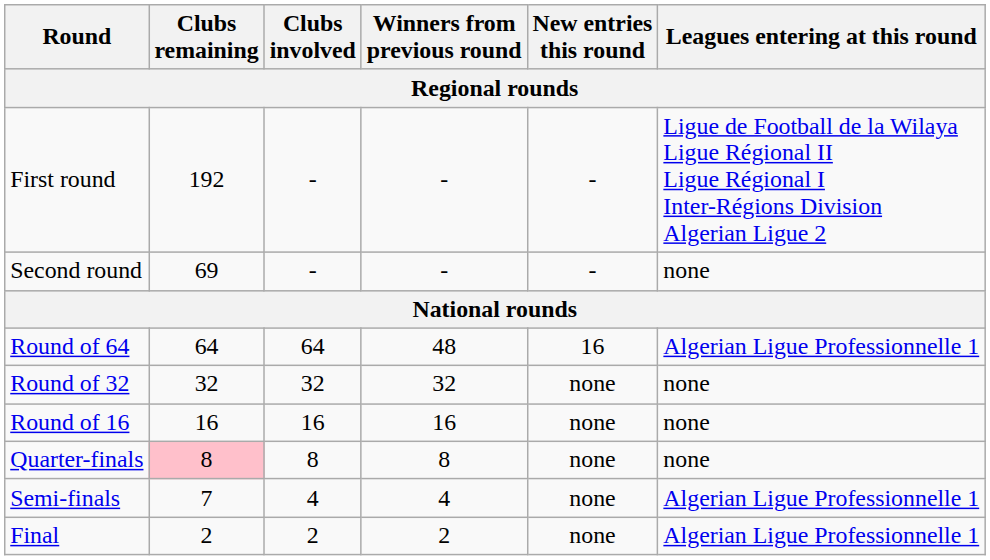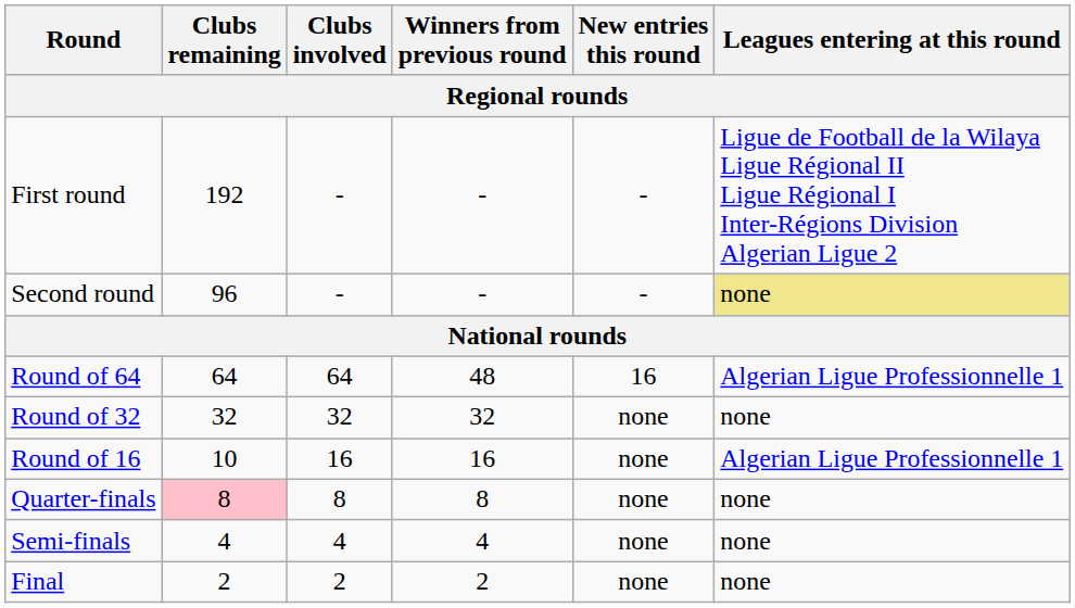Second round | Clubs remaining: 69 -> 96
Second round | Leagues entering at this round: no background -> khaki background
Round of 16 | Clubs remaining: 16 -> 10
Round of 16 | Leagues entering at this round: none -> Algerian Ligue Professionnelle 1
Semi-finals | Clubs remaining: 7 -> 4
Semi-finals | Leagues entering at this round: Algerian Ligue Professionnelle 1 -> none
Final | Leagues entering at this round: Algerian Ligue Professionnelle 1 -> none
